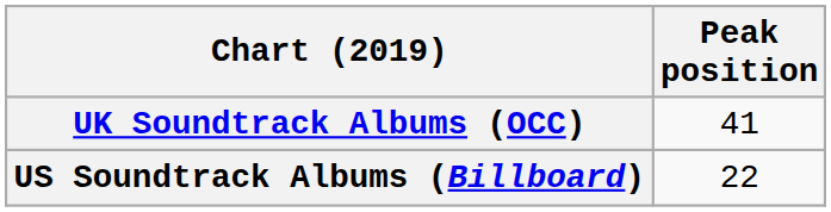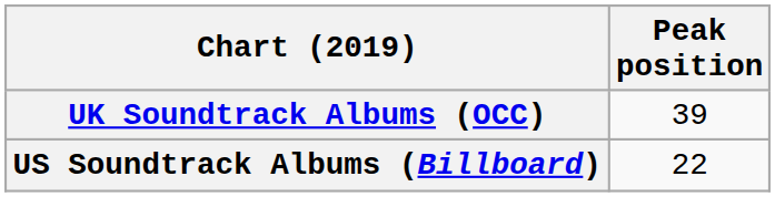UK Soundtrack Albums (OCC) | Peak position: 41 -> 39
